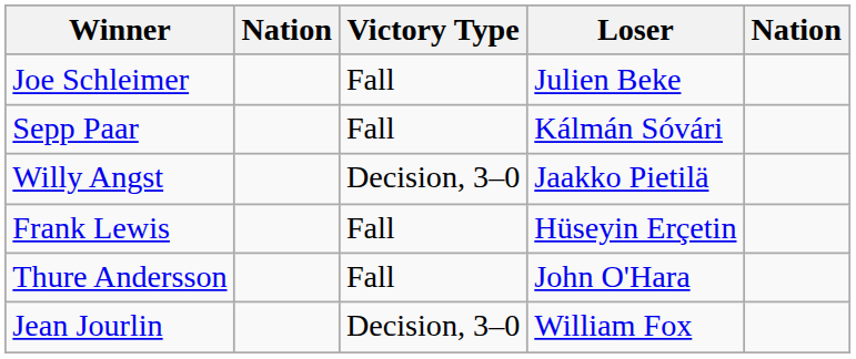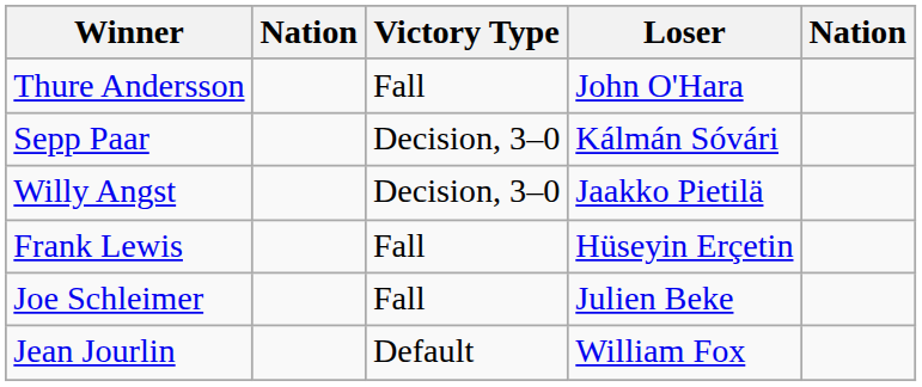rows swapped: Thure Andersson <-> Joe Schleimer
Sepp Paar | Victory Type: Fall -> Decision, 3–0
Jean Jourlin | Victory Type: Decision, 3–0 -> Default
